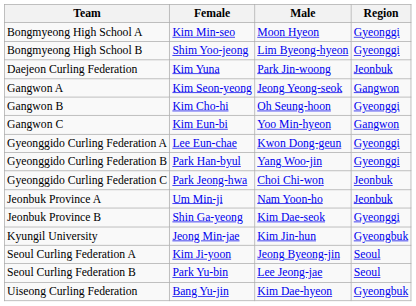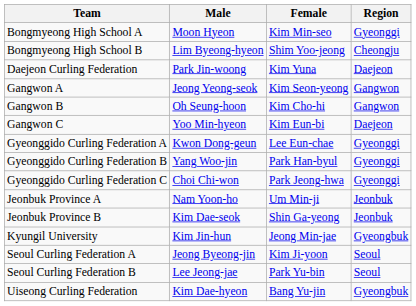columns swapped: Female <-> Male
Bongmyeong High School B | Region: Gyeonggi -> Cheongju
Daejeon Curling Federation | Region: Jeonbuk -> Daejeon
Gangwon B | Region: Gyeonggi -> Gangwon
Gangwon C | Region: Gangwon -> Daejeon
Gyeonggido Curling Federation C | Region: Jeonbuk -> Gyeonggi
Jeonbuk Province B | Region: Gyeonggi -> Jeonbuk
